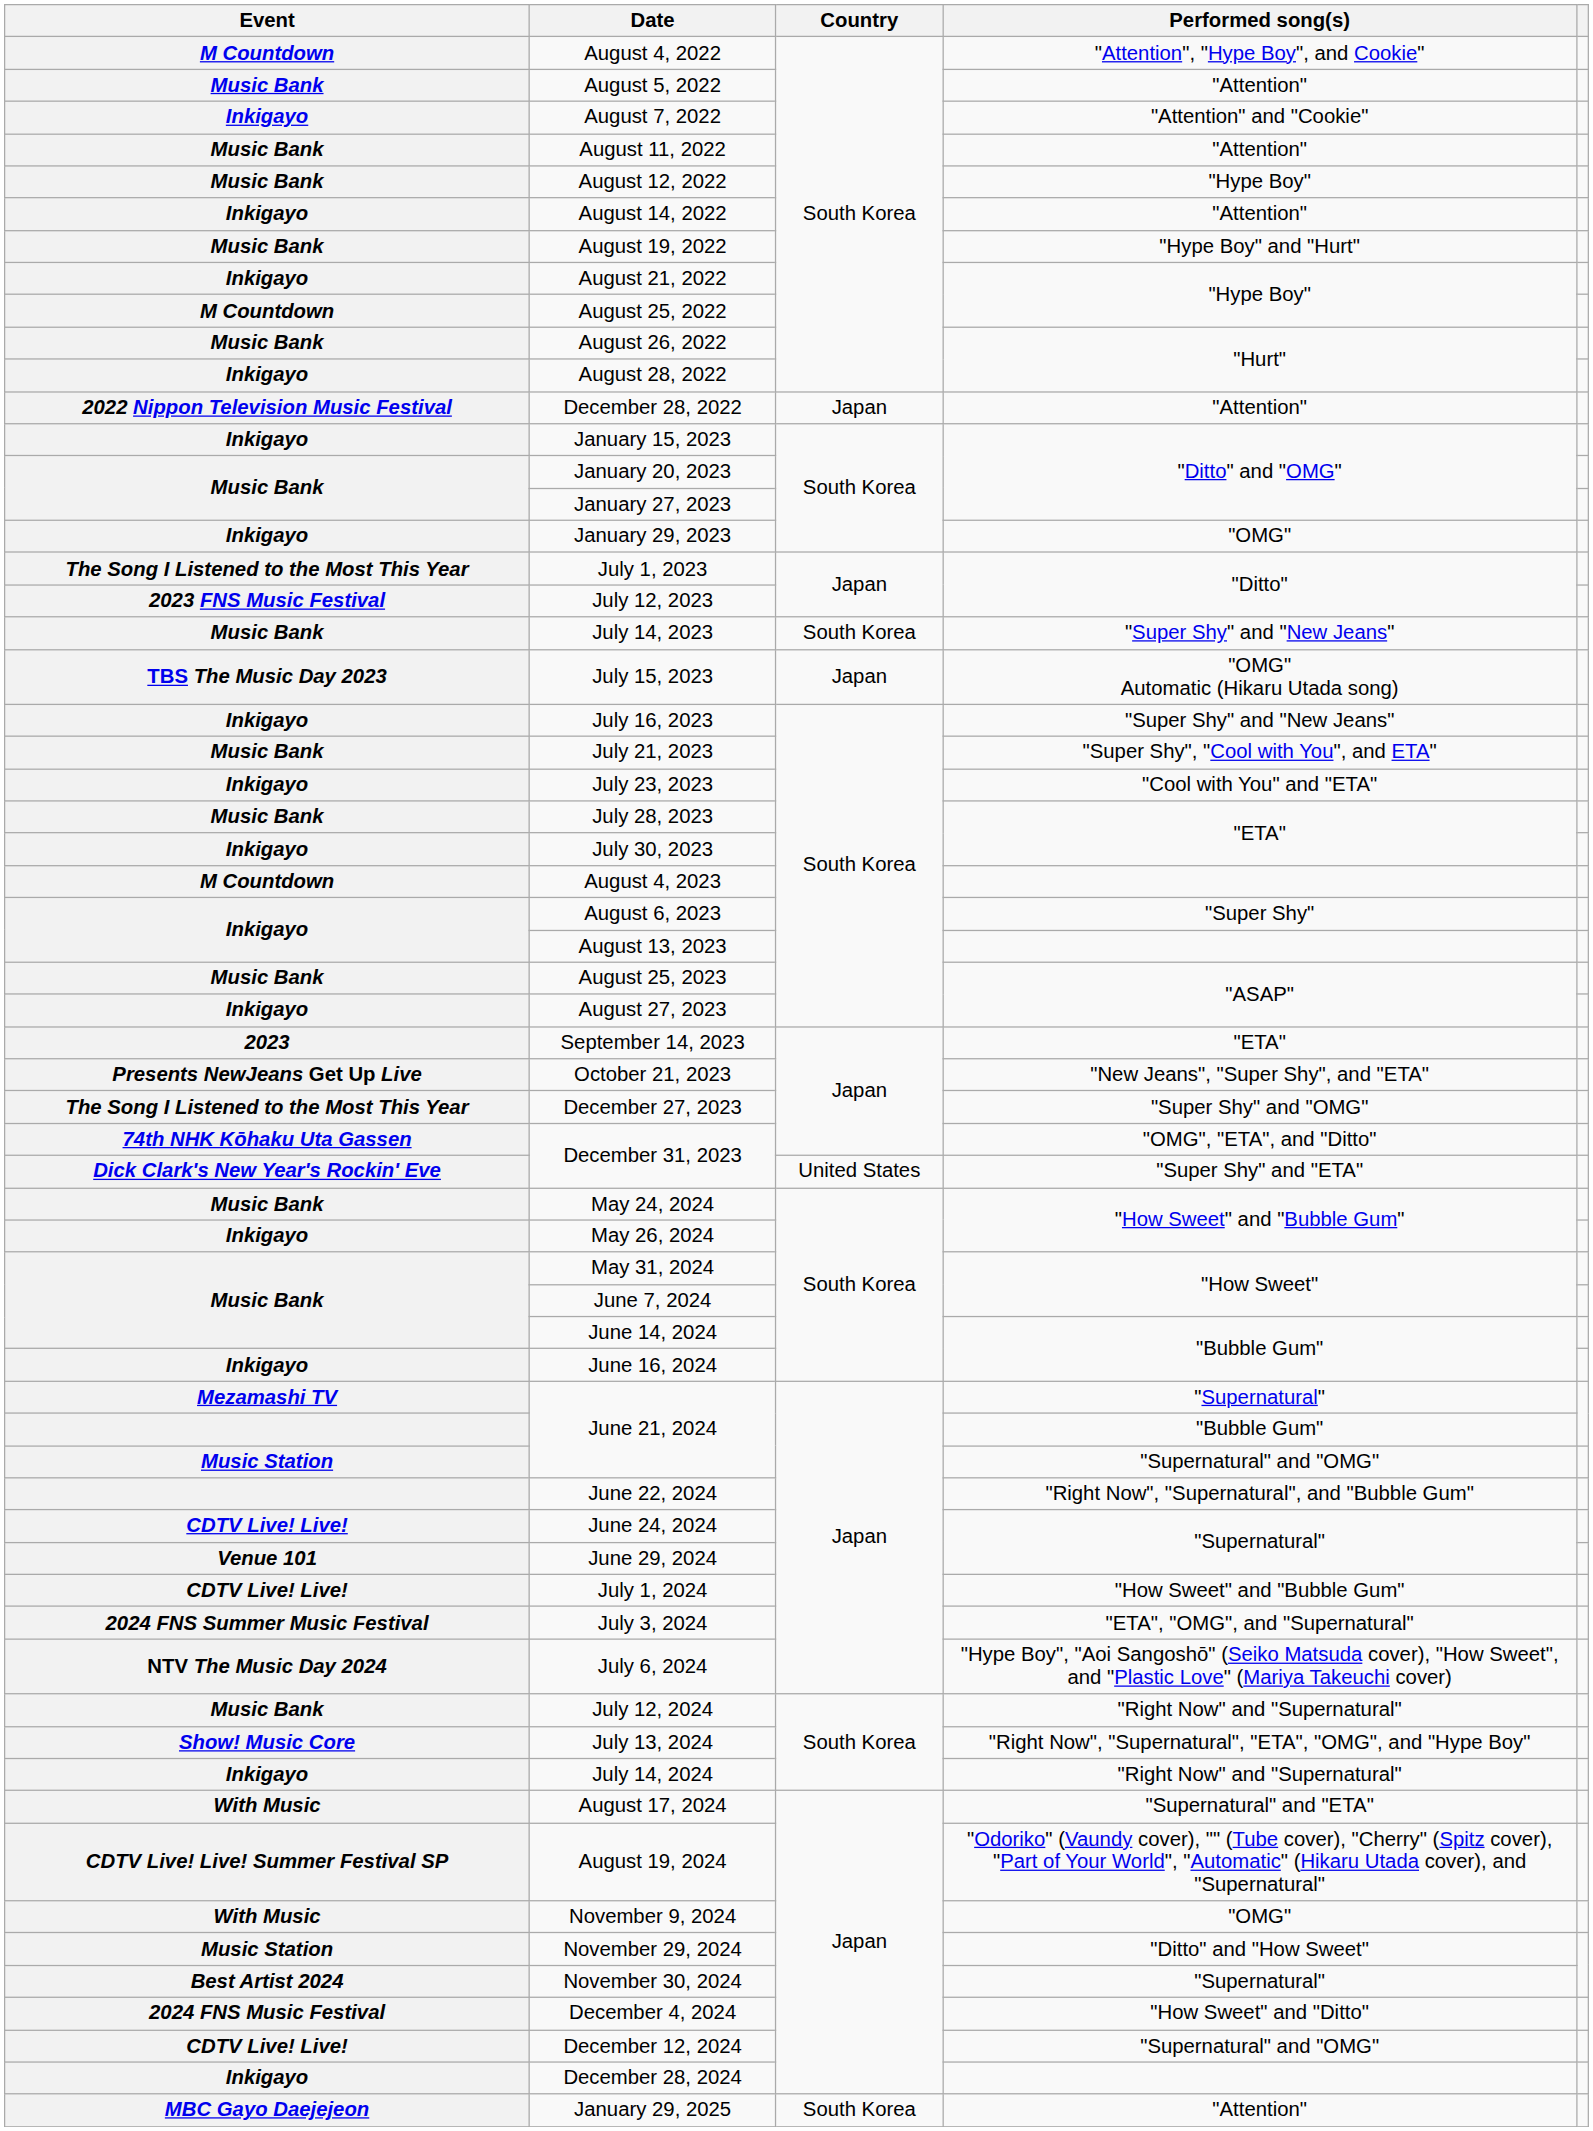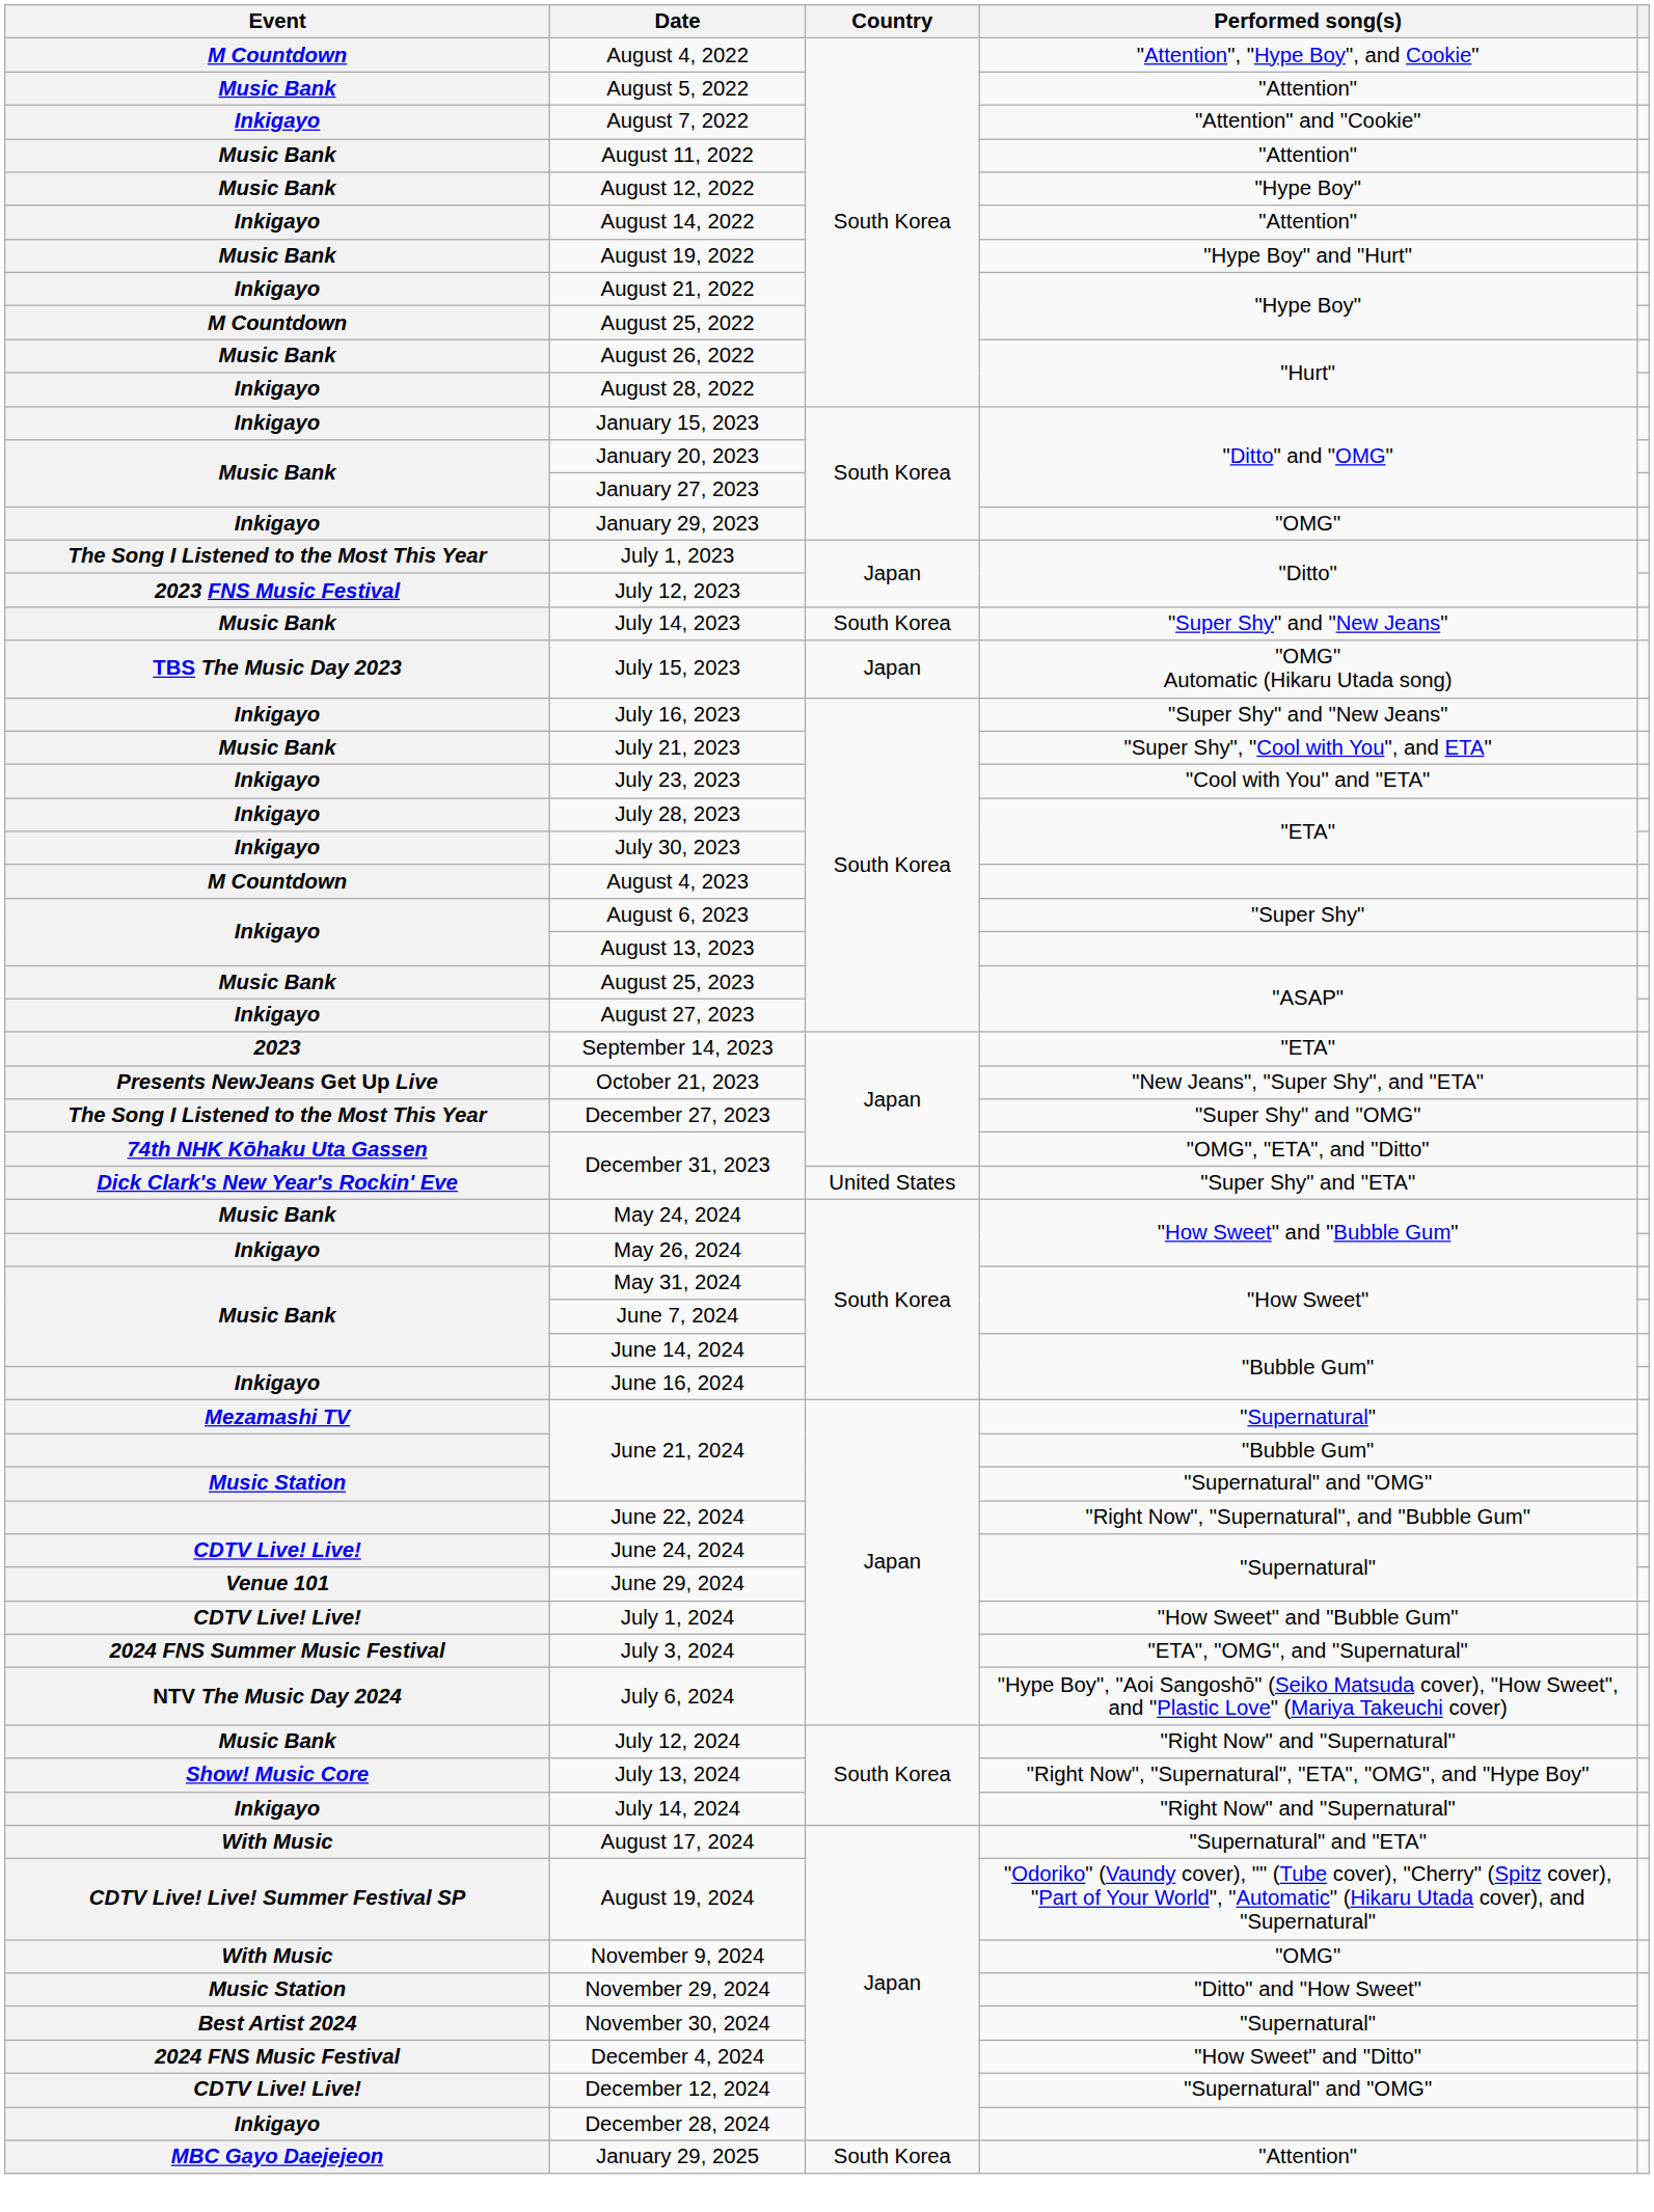- row: 2022 Nippon Television Music Festival | December 28, 2022 | Japan | "Attention"
July 28, 2023 | Event: Music Bank -> Inkigayo
